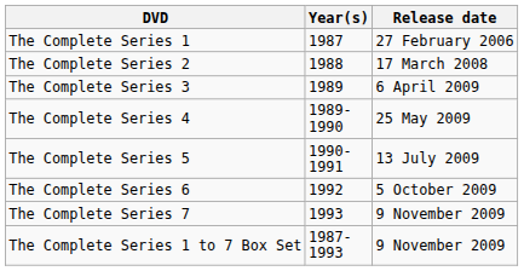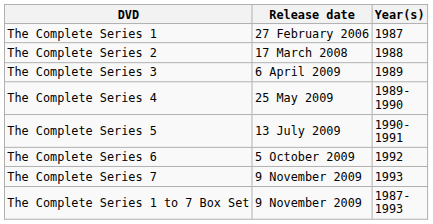columns swapped: Year(s) <-> Release date
